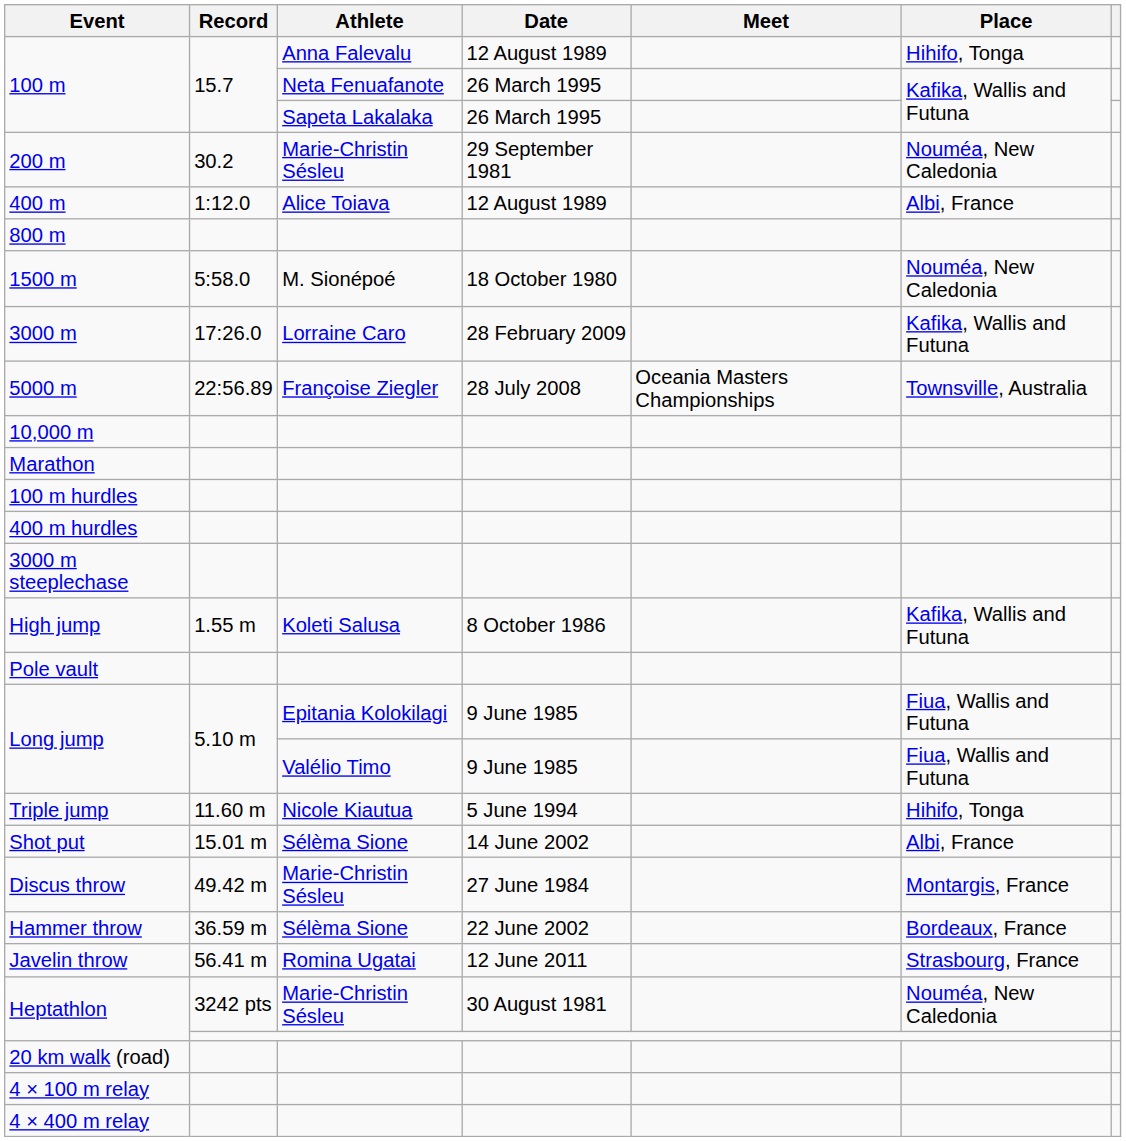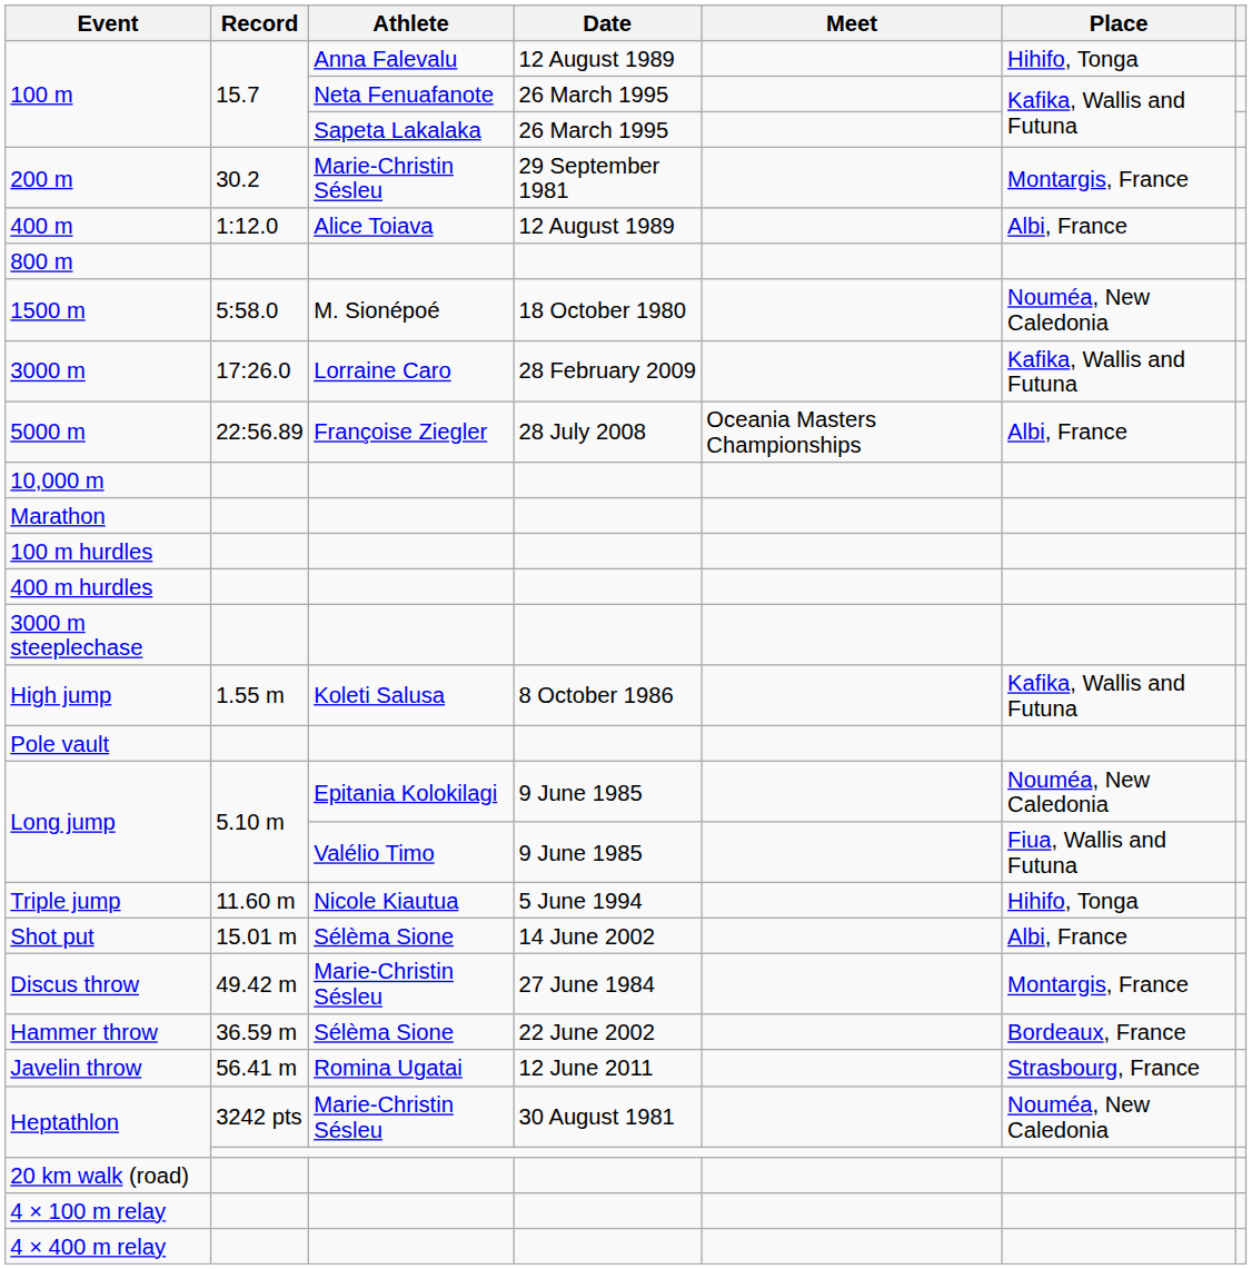200 m | Place: Nouméa, New Caledonia -> Montargis, France
5000 m | Place: Townsville, Australia -> Albi, France
Long jump / Epitania Kolokilagi | Place: Fiua, Wallis and Futuna -> Nouméa, New Caledonia
